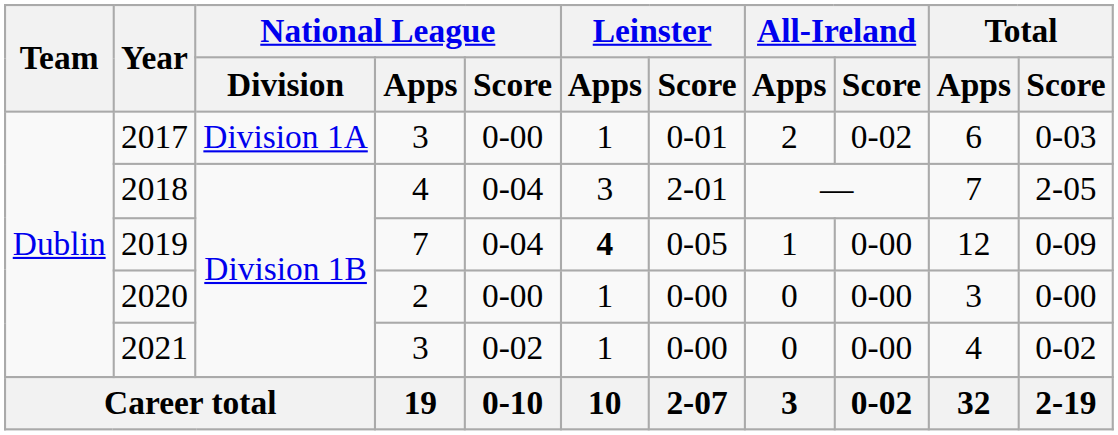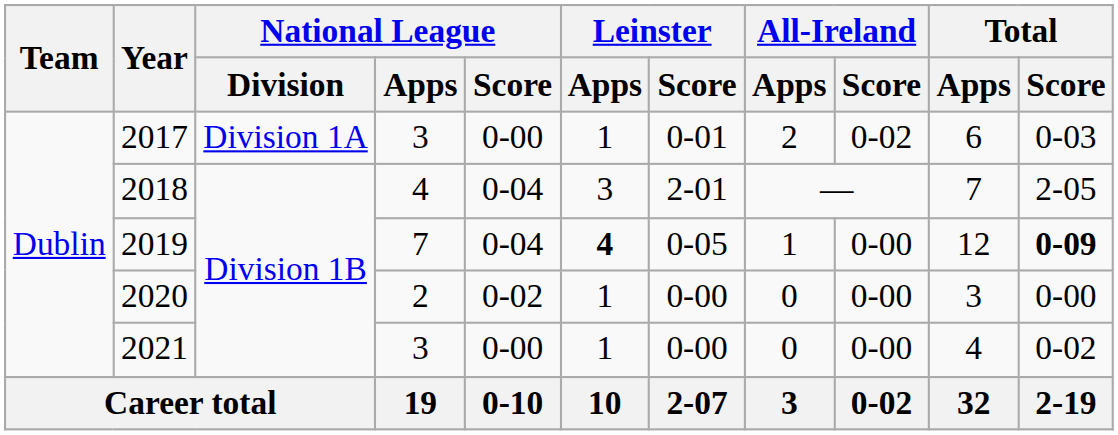2019 | Total / Score: normal -> bold
2020 | National League / Score: 0-00 -> 0-02
2021 | National League / Score: 0-02 -> 0-00
